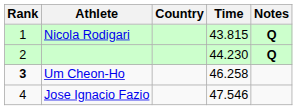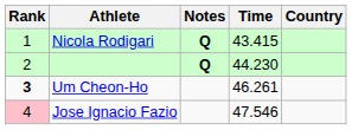columns swapped: Country <-> Notes
Nicola Rodigari | Time: 43.815 -> 43.415
Um Cheon-Ho | Time: 46.258 -> 46.261
Jose Ignacio Fazio | Rank: no background -> pink background
